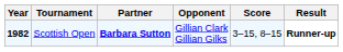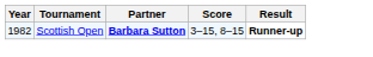- column: Opponent | Gillian Clark Gillian Gilks
Scottish Open | Year: bold -> normal
